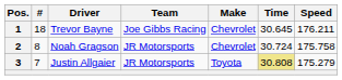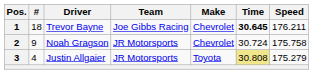1 | Time: normal -> bold
2 | #: 8 -> 9
3 | #: 7 -> 4
